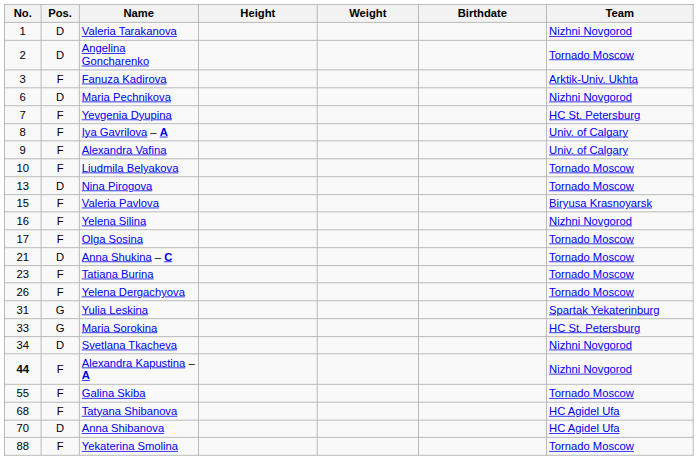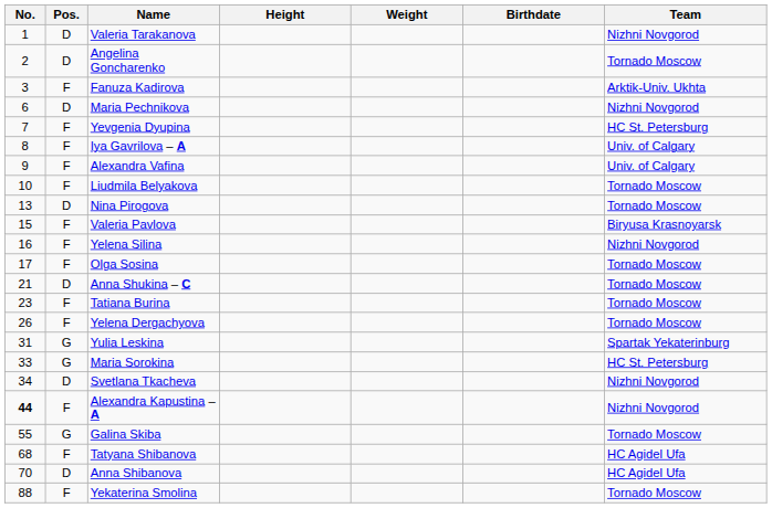Galina Skiba | Pos.: F -> G
